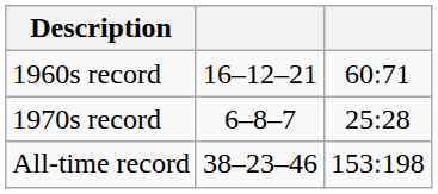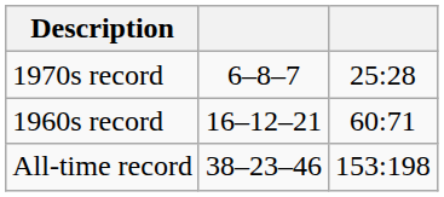rows swapped: 1960s record <-> 1970s record
